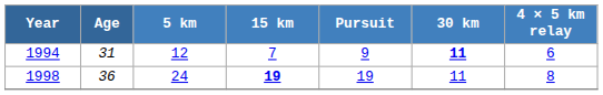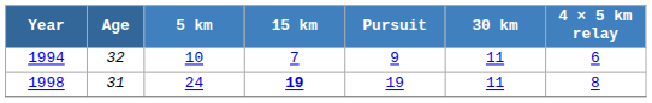1994 | Age: 31 -> 32
1994 | 5 km: 12 -> 10
1994 | 30 km: bold -> normal
1998 | Age: 36 -> 31
